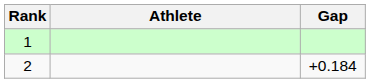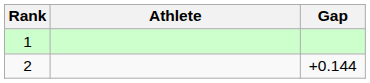2 | Gap: +0.184 -> +0.144
